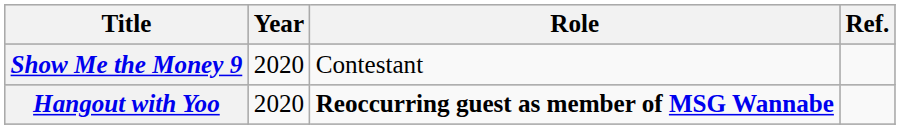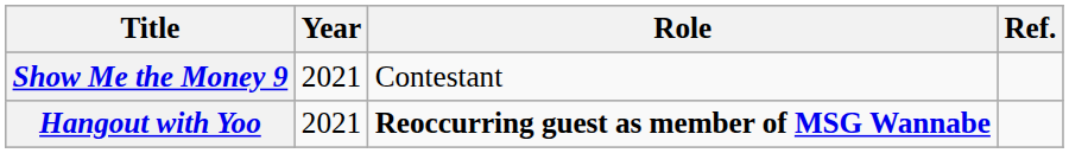Show Me the Money 9 | Year: 2020 -> 2021
Hangout with Yoo | Year: 2020 -> 2021
